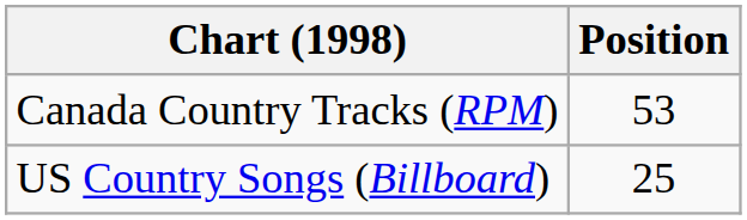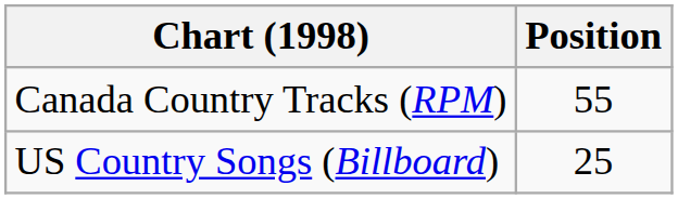Canada Country Tracks (RPM) | Position: 53 -> 55
